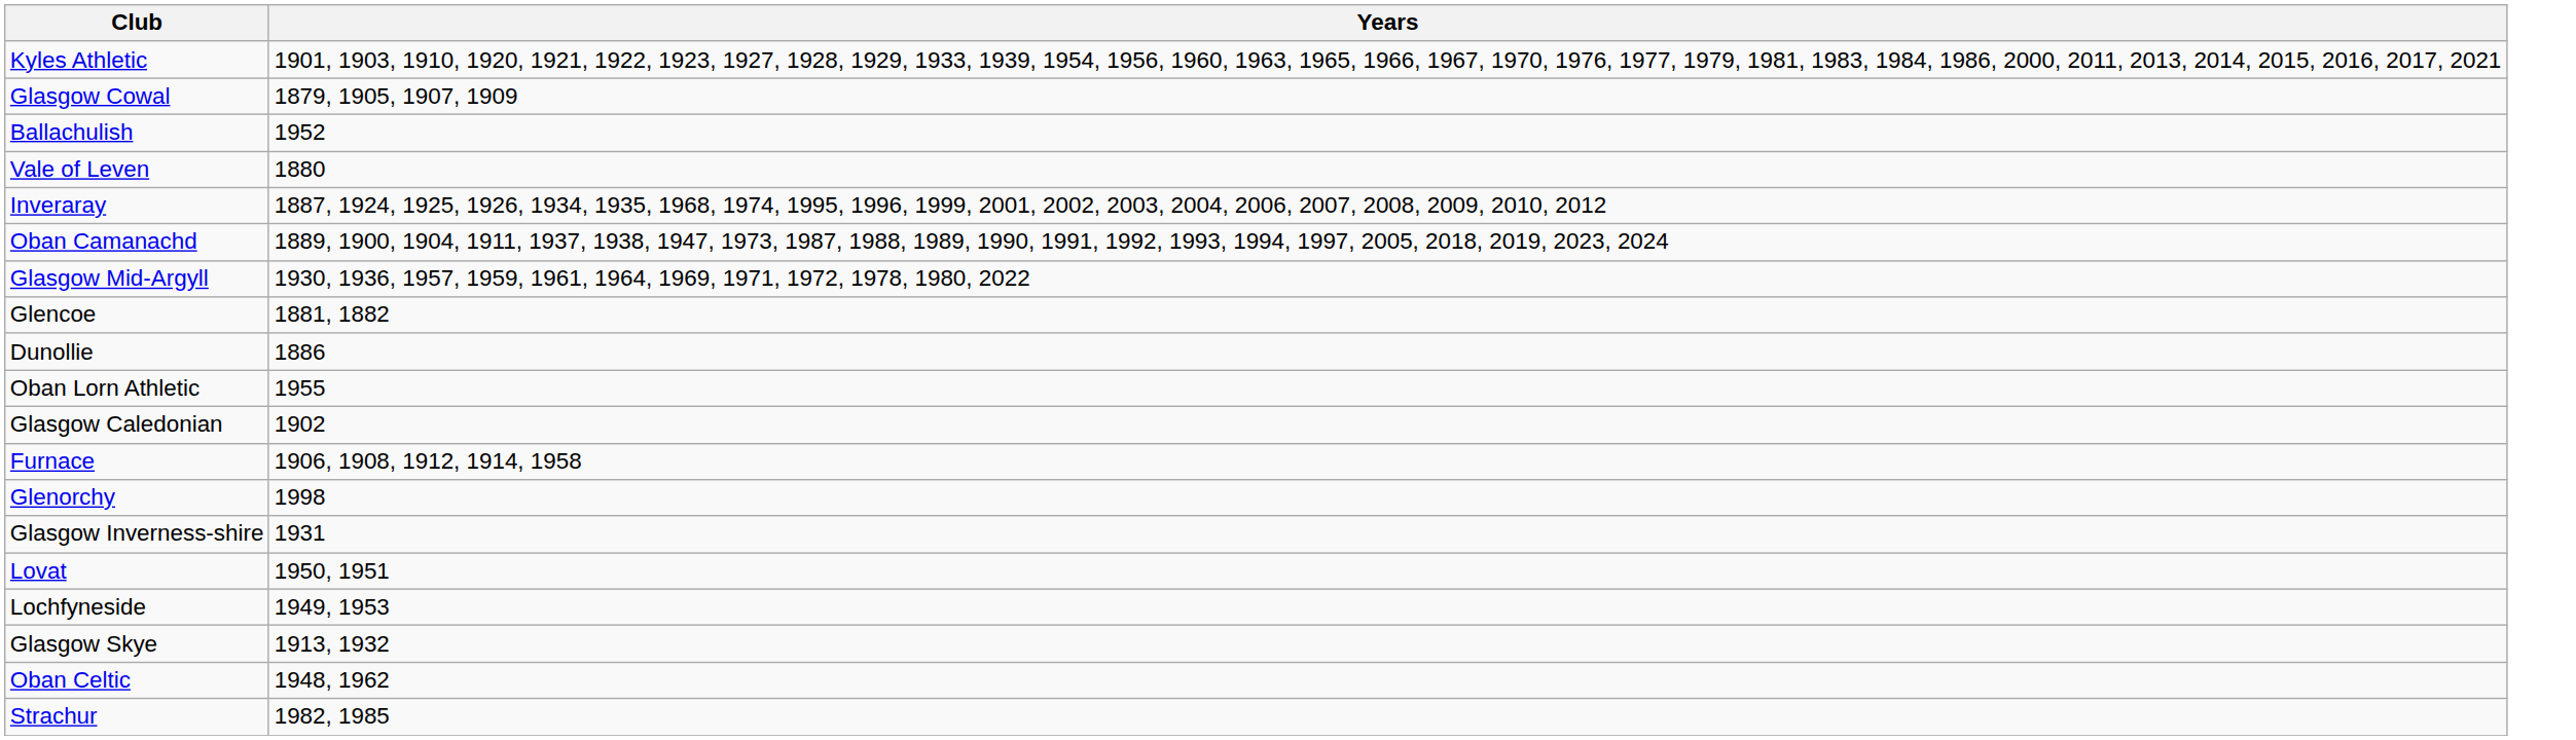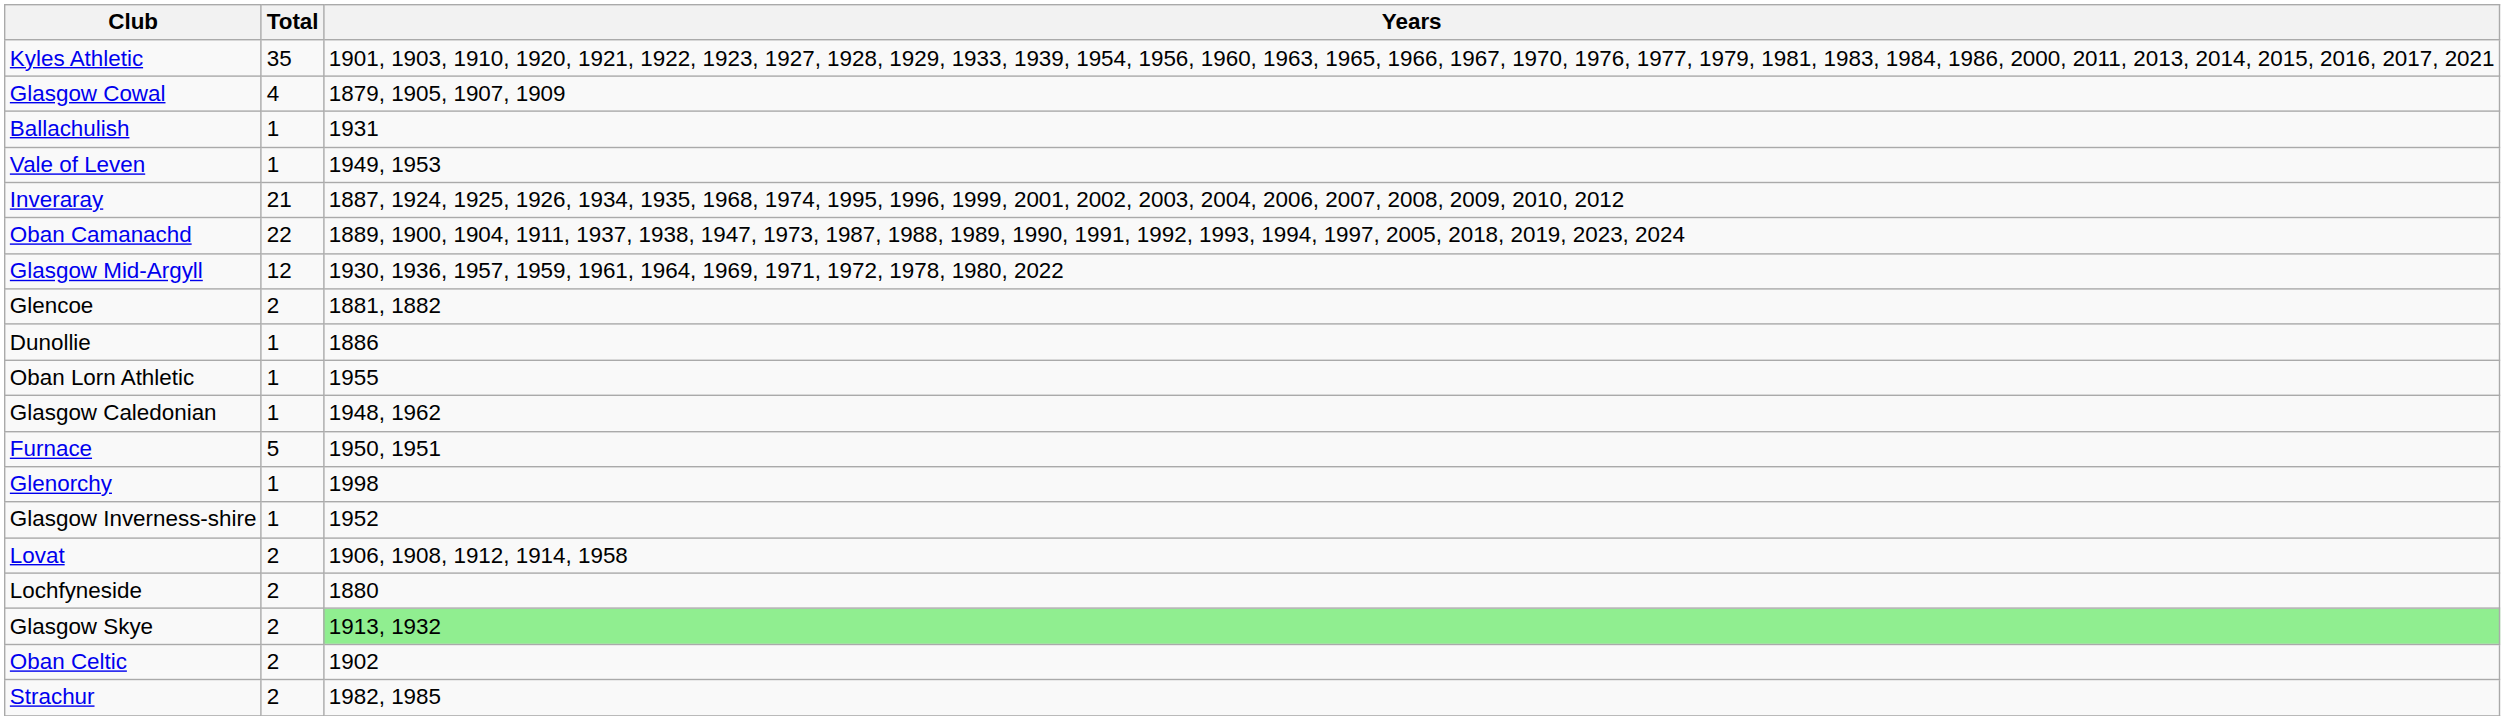+ column: Total | 35 | 4 | 1 | 1 | 21 | 22 | 12 | 2 | 1 | 1 | 1 | 5 | 1 | 1 | 2 | 2 | 2 | 2 | 2
Ballachulish | Years: 1952 -> 1931
Vale of Leven | Years: 1880 -> 1949, 1953
Glasgow Caledonian | Years: 1902 -> 1948, 1962
Furnace | Years: 1906, 1908, 1912, 1914, 1958 -> 1950, 1951
Glasgow Inverness-shire | Years: 1931 -> 1952
Lovat | Years: 1950, 1951 -> 1906, 1908, 1912, 1914, 1958
Lochfyneside | Years: 1949, 1953 -> 1880
Glasgow Skye | Years: no background -> lightgreen background
Oban Celtic | Years: 1948, 1962 -> 1902
